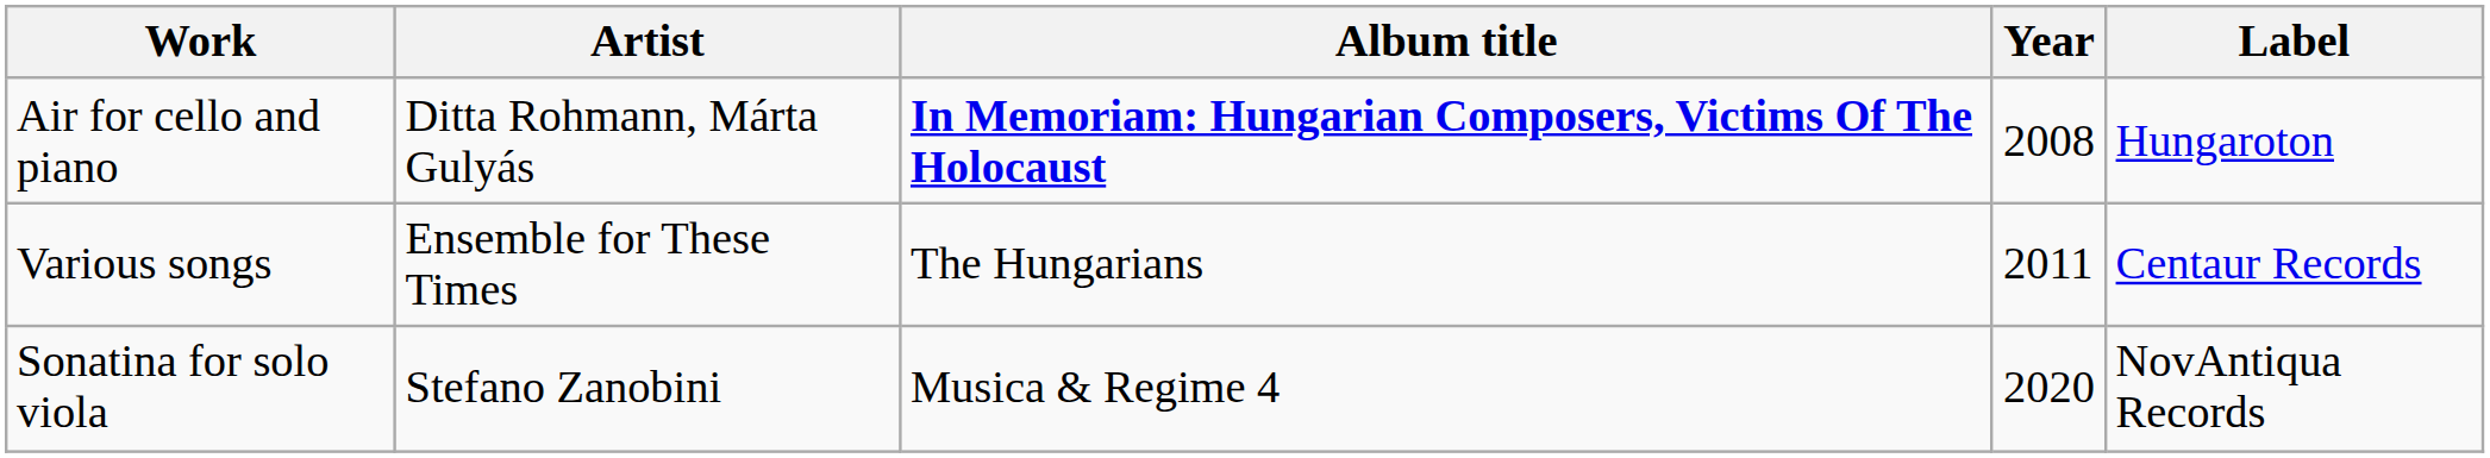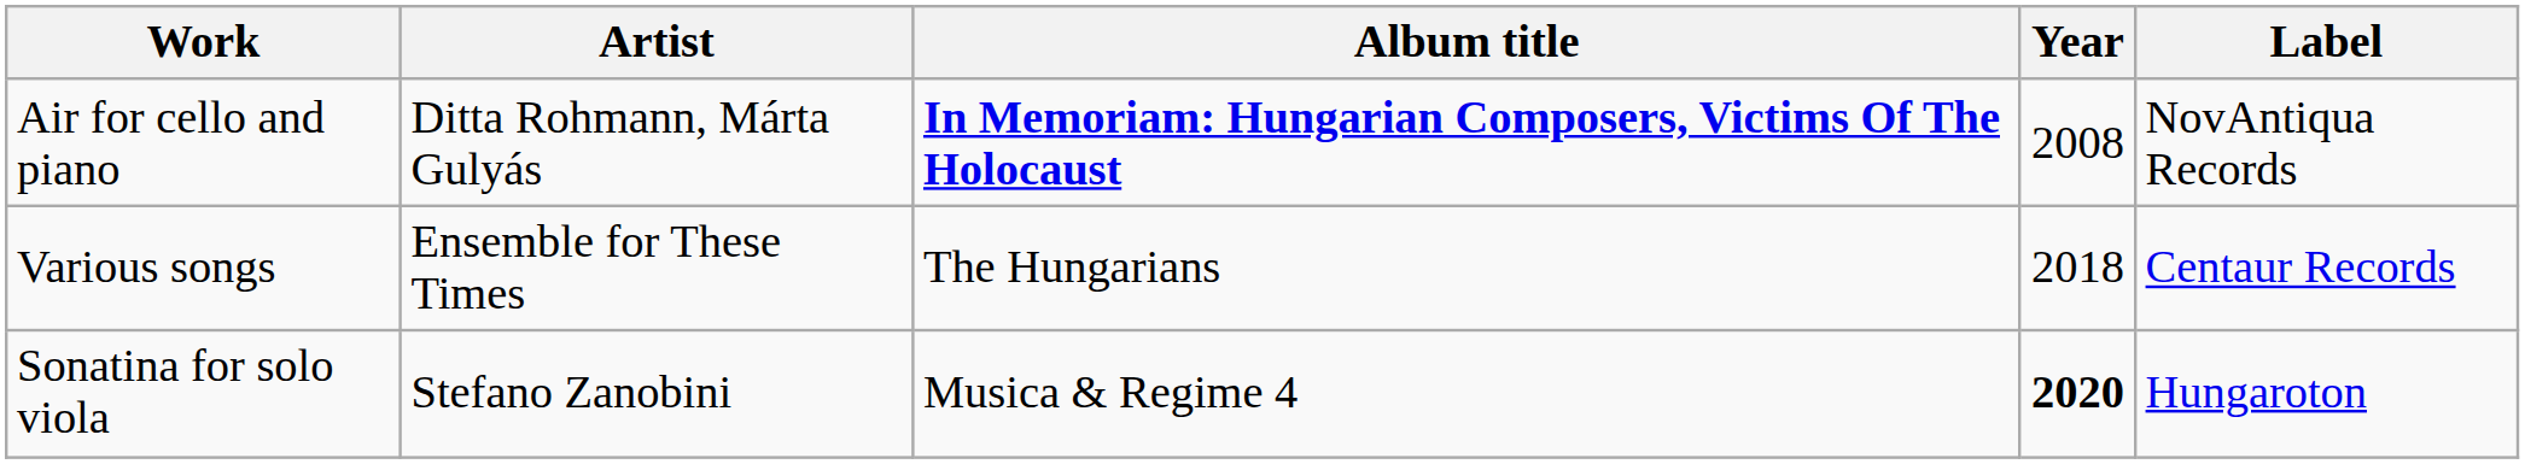Air for cello and piano | Label: Hungaroton -> NovAntiqua Records
Various songs | Year: 2011 -> 2018
Sonatina for solo viola | Year: normal -> bold
Sonatina for solo viola | Label: NovAntiqua Records -> Hungaroton
